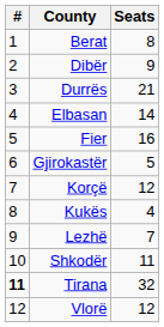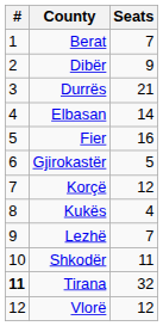Berat | Seats: 8 -> 7
